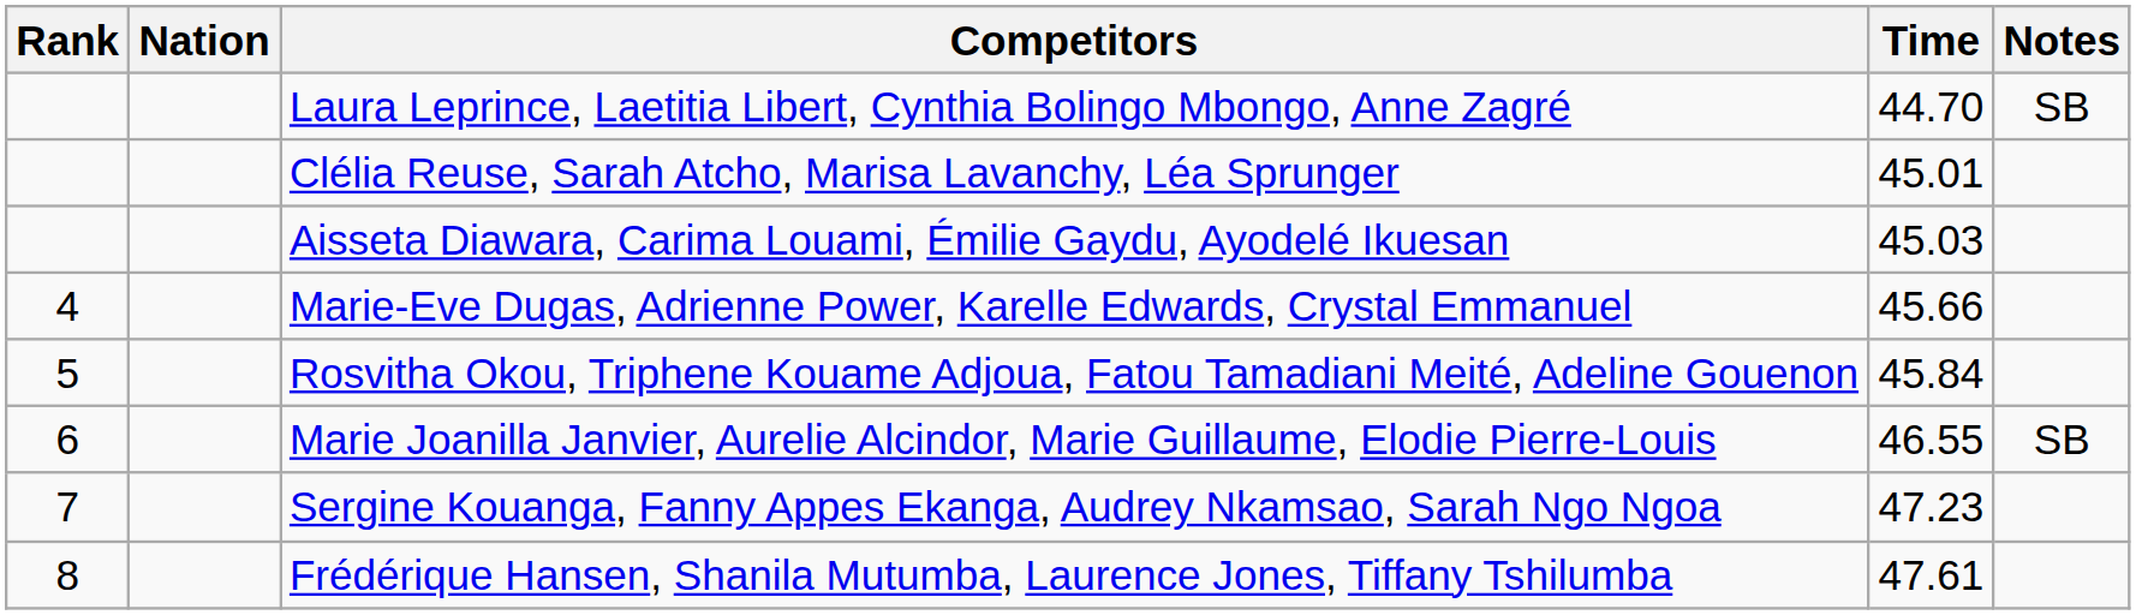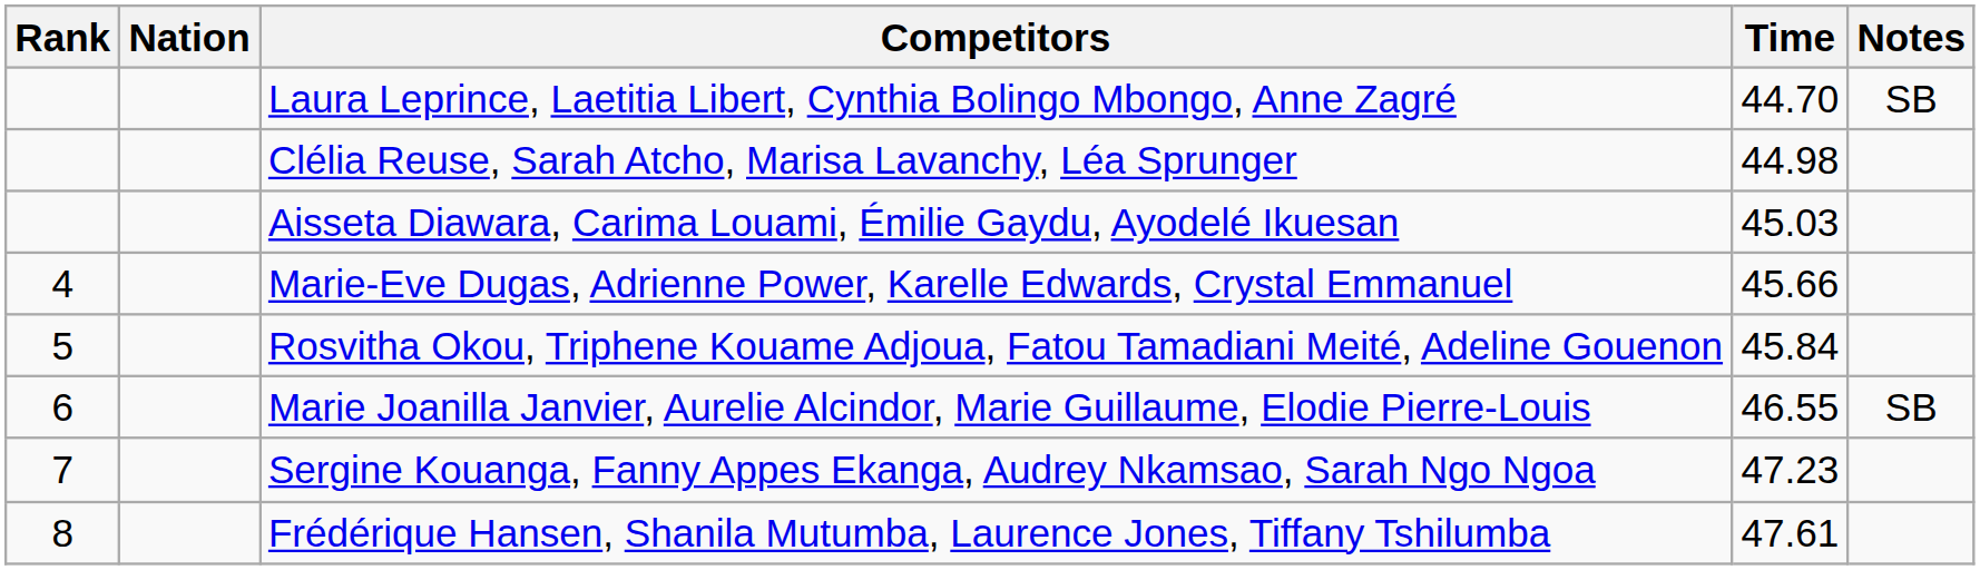Clélia Reuse, Sarah Atcho, Marisa Lavanchy, Léa Sprunger | Time: 45.01 -> 44.98
